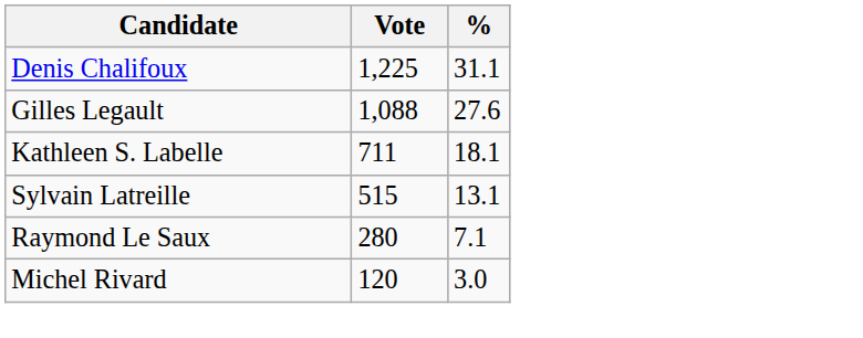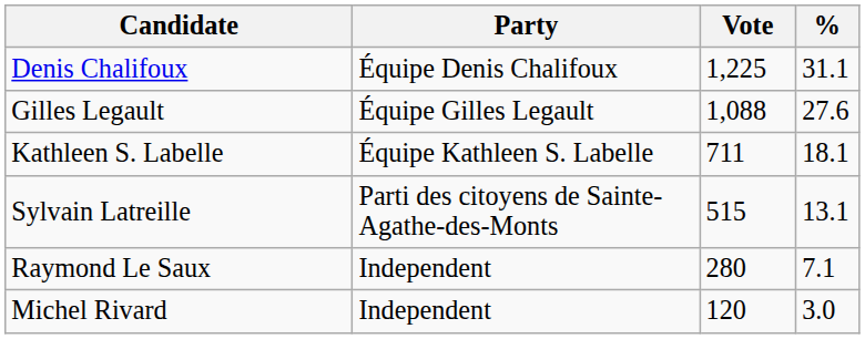+ column: Party | Équipe Denis Chalifoux | Équipe Gilles Legault | Équipe Kathleen S. Labelle | Parti des citoyens de Sainte-Agathe-des-Monts | Independent | Independent
